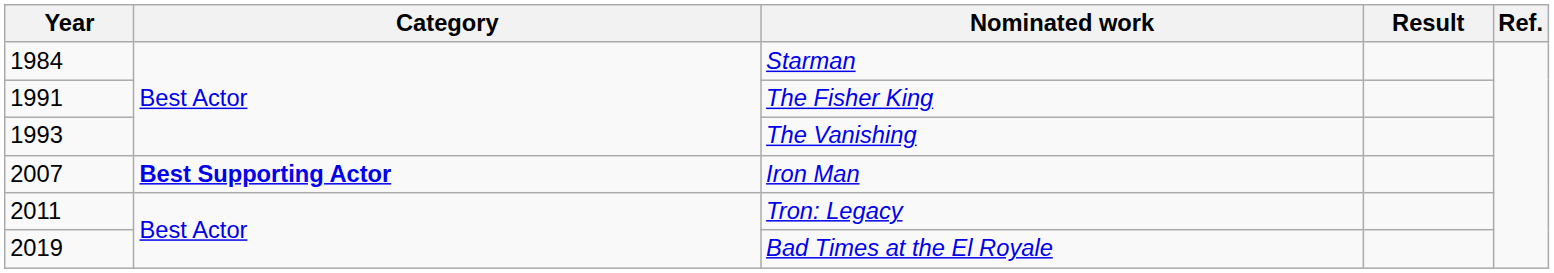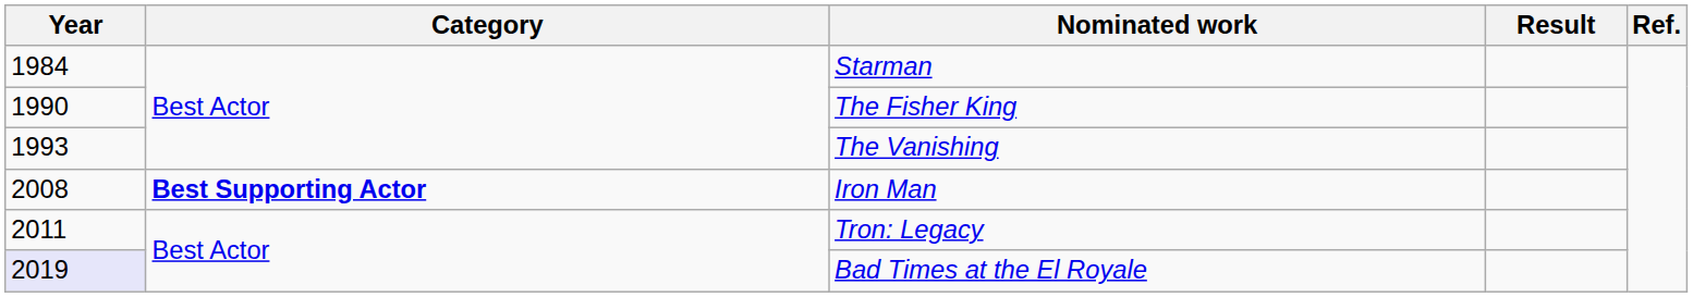The Fisher King | Year: 1991 -> 1990
Iron Man | Year: 2007 -> 2008
Bad Times at the El Royale | Year: no background -> lavender background
